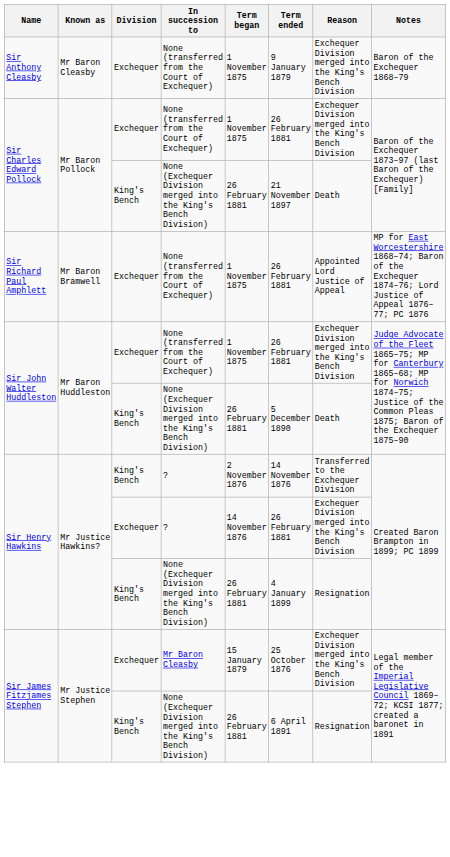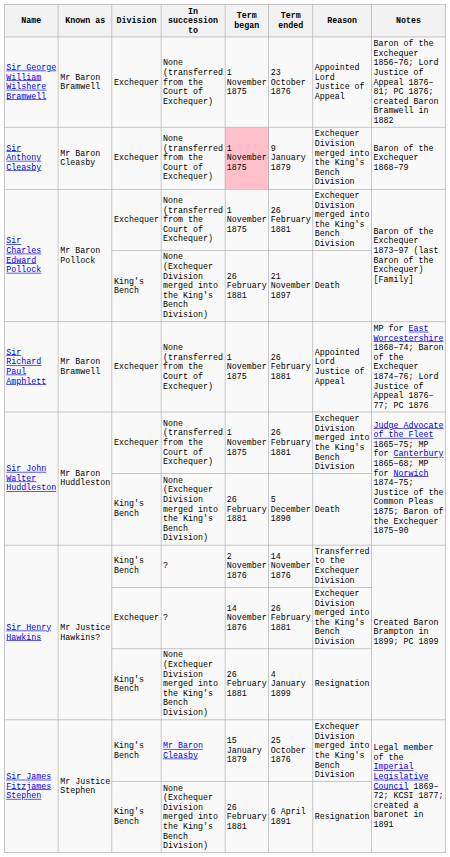+ row: Sir George William Wilshere Bramwell | Mr Baron Bramwell | Exchequer | None (transferred from the Court of Exchequer) | 1 November 1875 | 23 October 1876 | Appointed Lord Justice of Appeal | Baron of the Exchequer 1856–76; Lord Justice of Appeal 1876–81; PC 1876; created Baron Bramwell in 1882
Sir Anthony Cleasby | Term began: no background -> pink background
Sir James Fitzjames Stephen / Mr Baron Cleasby | Division: Exchequer -> King's Bench
